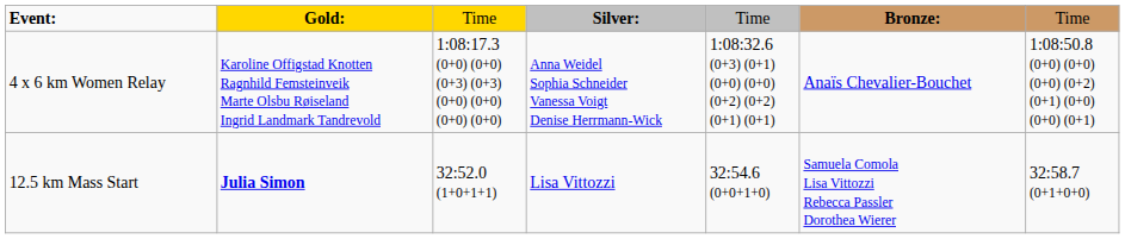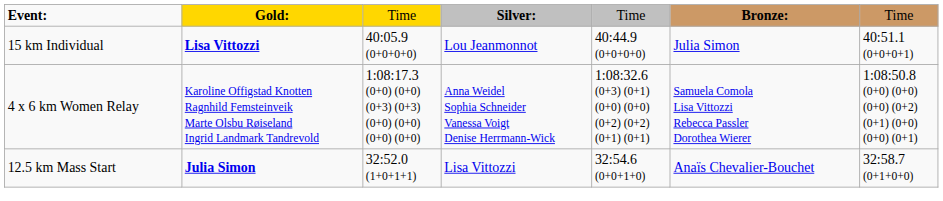+ row: 15 km Individual | Lisa Vittozzi | 40:05.9 (0+0+0+0) | Lou Jeanmonnot | 40:44.9 (0+0+0+0) | Julia Simon | 40:51.1 (0+0+0+1)
4 x 6 km Women Relay | column 6: Anaïs Chevalier-Bouchet -> Samuela Comola Lisa Vittozzi Rebecca Passler Dorothea Wierer
12.5 km Mass Start | column 6: Samuela Comola Lisa Vittozzi Rebecca Passler Dorothea Wierer -> Anaïs Chevalier-Bouchet
